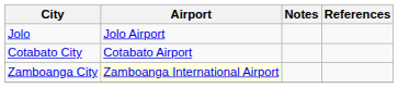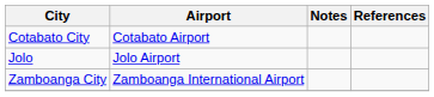rows swapped: Cotabato City <-> Jolo
Zamboanga City | Airport: lightyellow background -> no background
